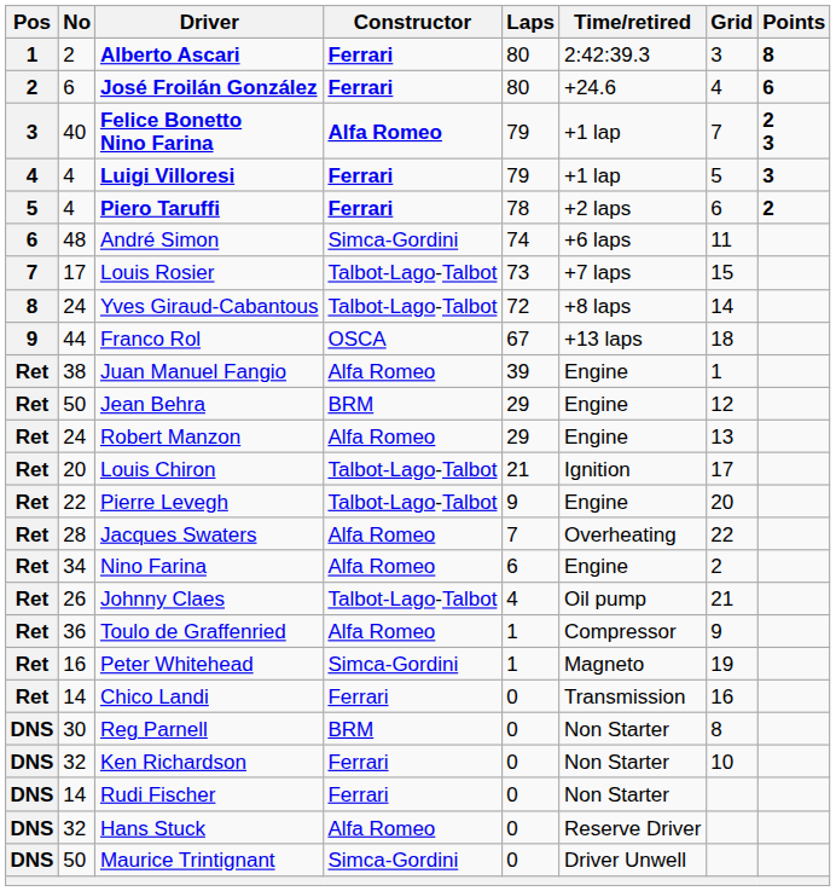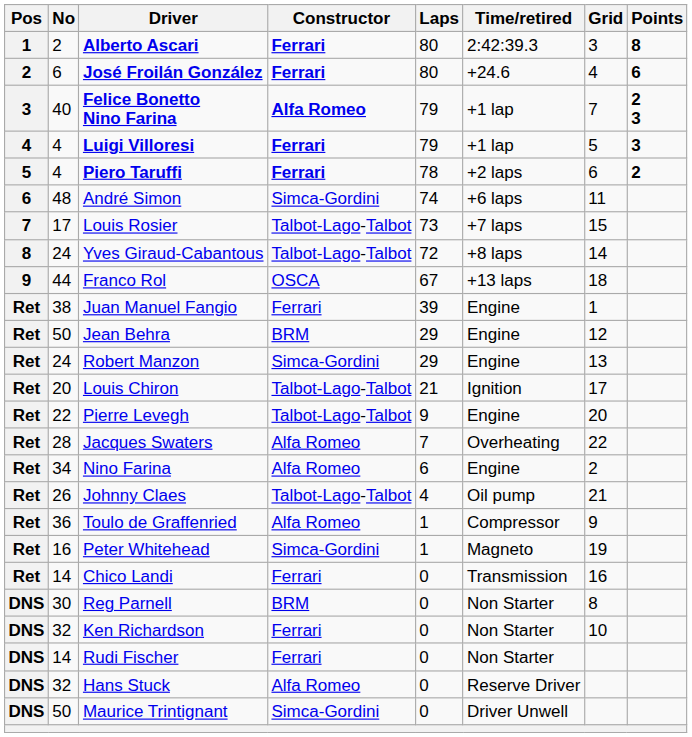Juan Manuel Fangio | Constructor: Alfa Romeo -> Ferrari
Robert Manzon | Constructor: Alfa Romeo -> Simca-Gordini
